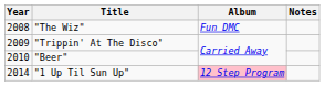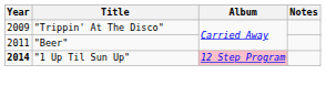- row: 2008 | "The Wiz" | Fun DMC
"Beer" | Year: 2010 -> 2011
"1 Up Til Sun Up" | Year: normal -> bold
